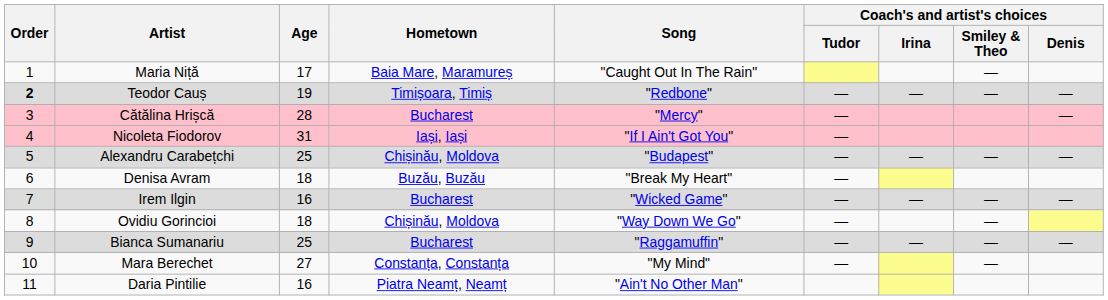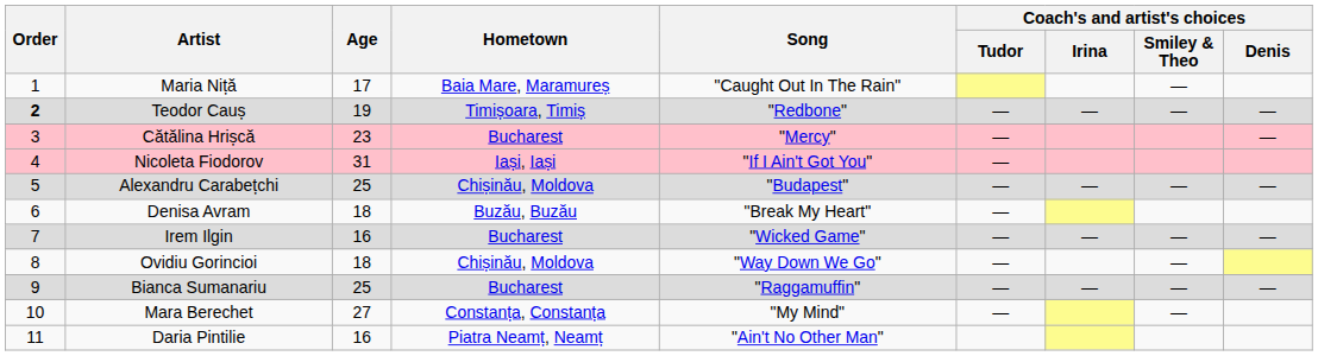Cătălina Hrișcă | Age: 28 -> 23
